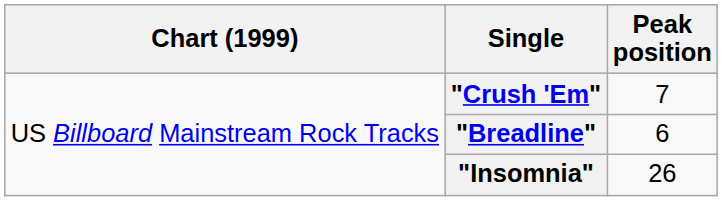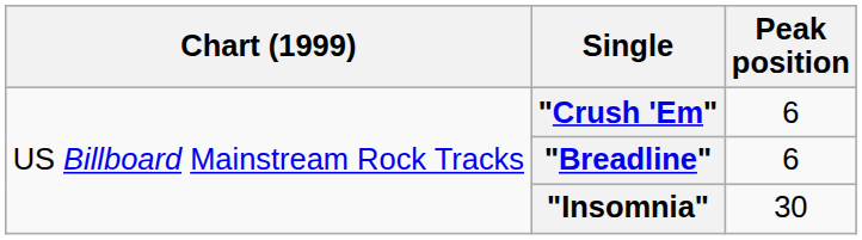"Crush 'Em" | Peak position: 7 -> 6
"Insomnia" | Peak position: 26 -> 30
